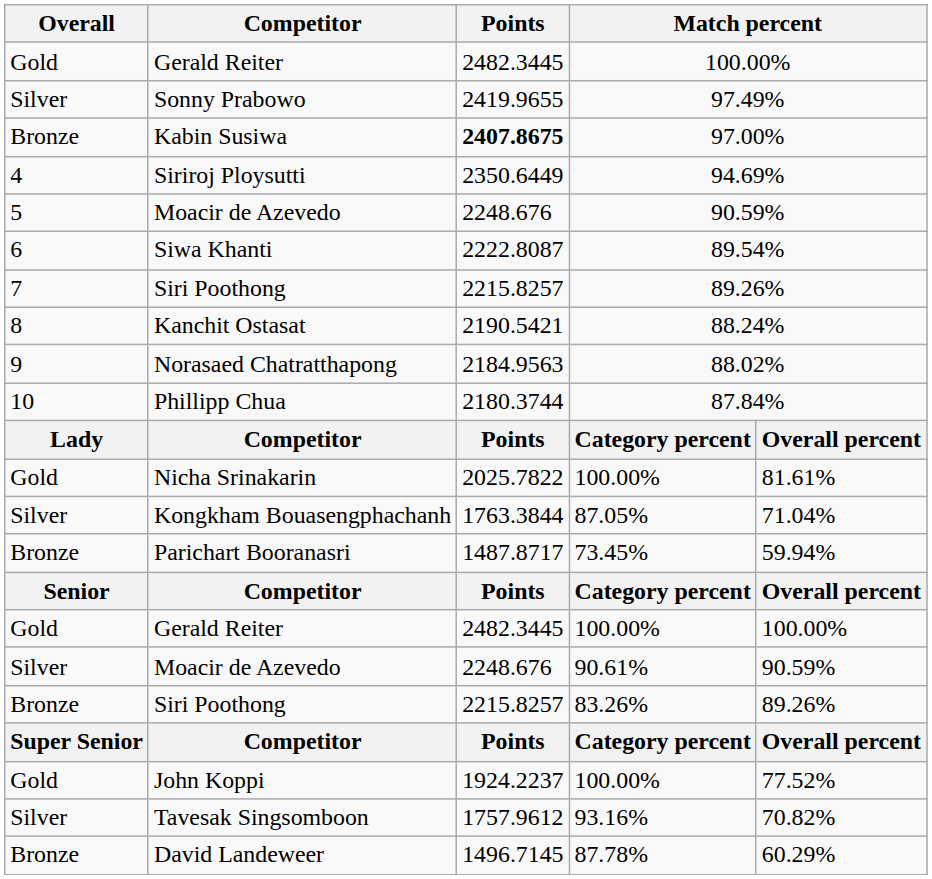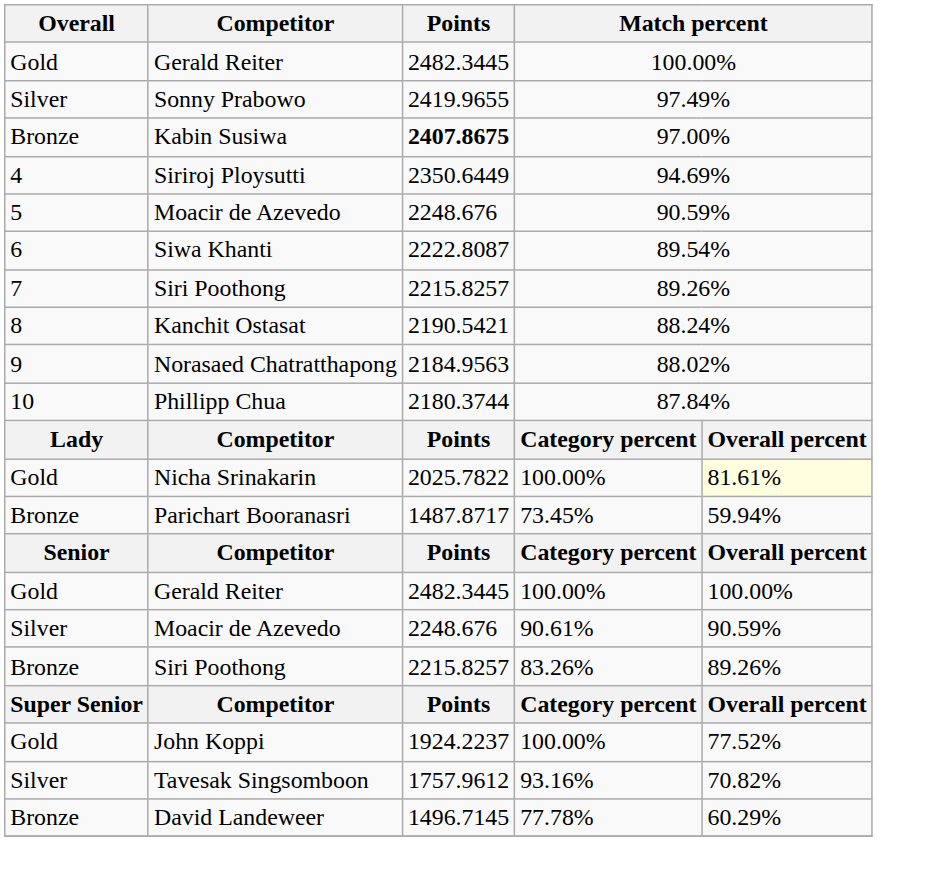Nicha Srinakarin | column 5: no background -> lightyellow background
- row: Silver | Kongkham Bouasengphachanh | 1763.3844 | 87.05% | 71.04%
David Landeweer | column 4: 87.78% -> 77.78%
